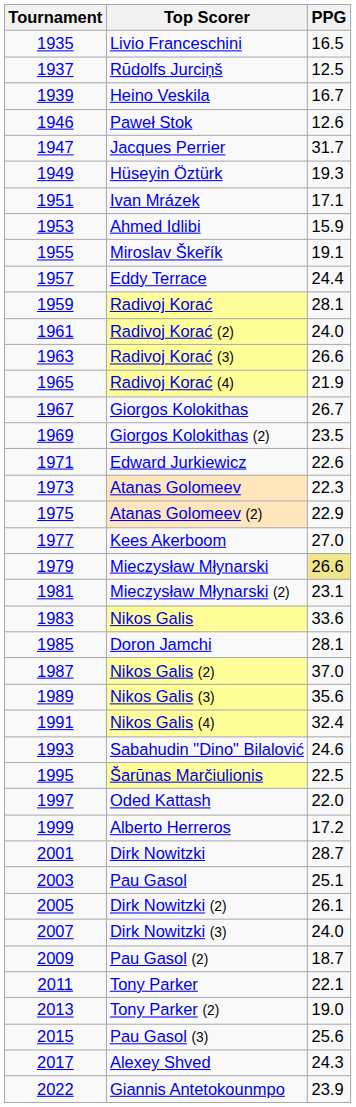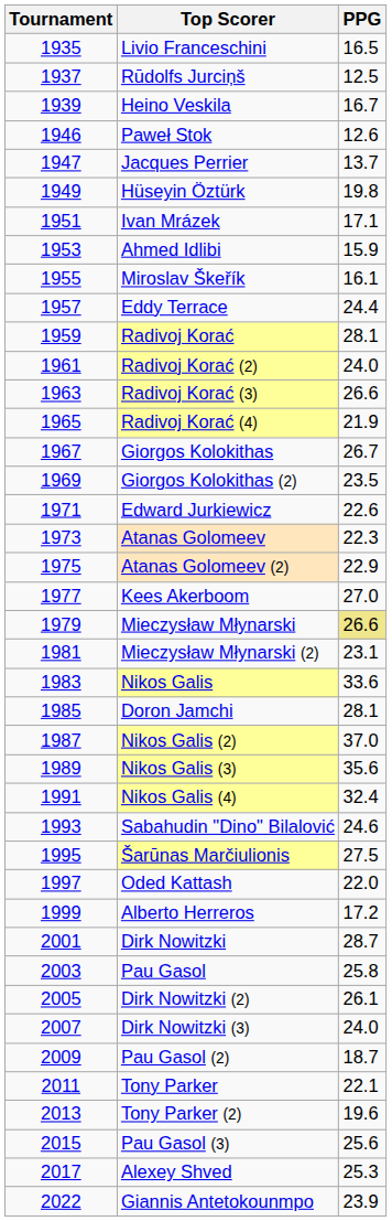Jacques Perrier | PPG: 31.7 -> 13.7
Hüseyin Öztürk | PPG: 19.3 -> 19.8
Miroslav Škeřík | PPG: 19.1 -> 16.1
Šarūnas Marčiulionis | PPG: 22.5 -> 27.5
Pau Gasol | PPG: 25.1 -> 25.8
Tony Parker (2) | PPG: 19.0 -> 19.6
Alexey Shved | PPG: 24.3 -> 25.3
